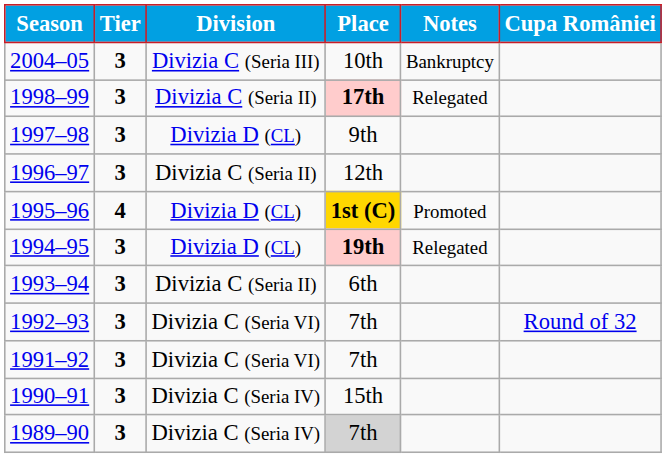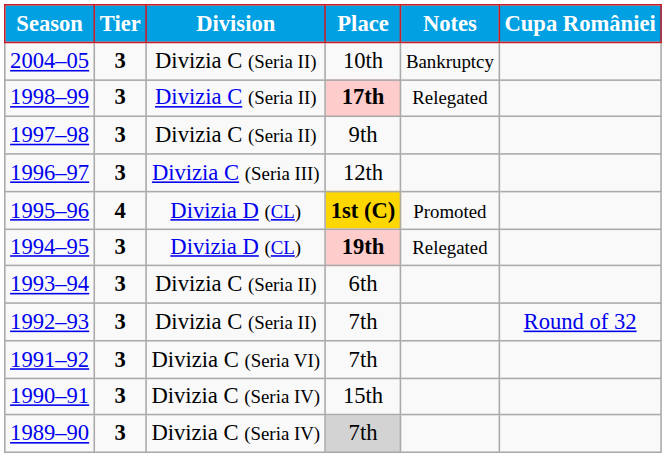2004–05 | Division: Divizia C (Seria III) -> Divizia C (Seria II)
1997–98 | Division: Divizia D (CL) -> Divizia C (Seria II)
1996–97 | Division: Divizia C (Seria II) -> Divizia C (Seria III)
1992–93 | Division: Divizia C (Seria VI) -> Divizia C (Seria II)
